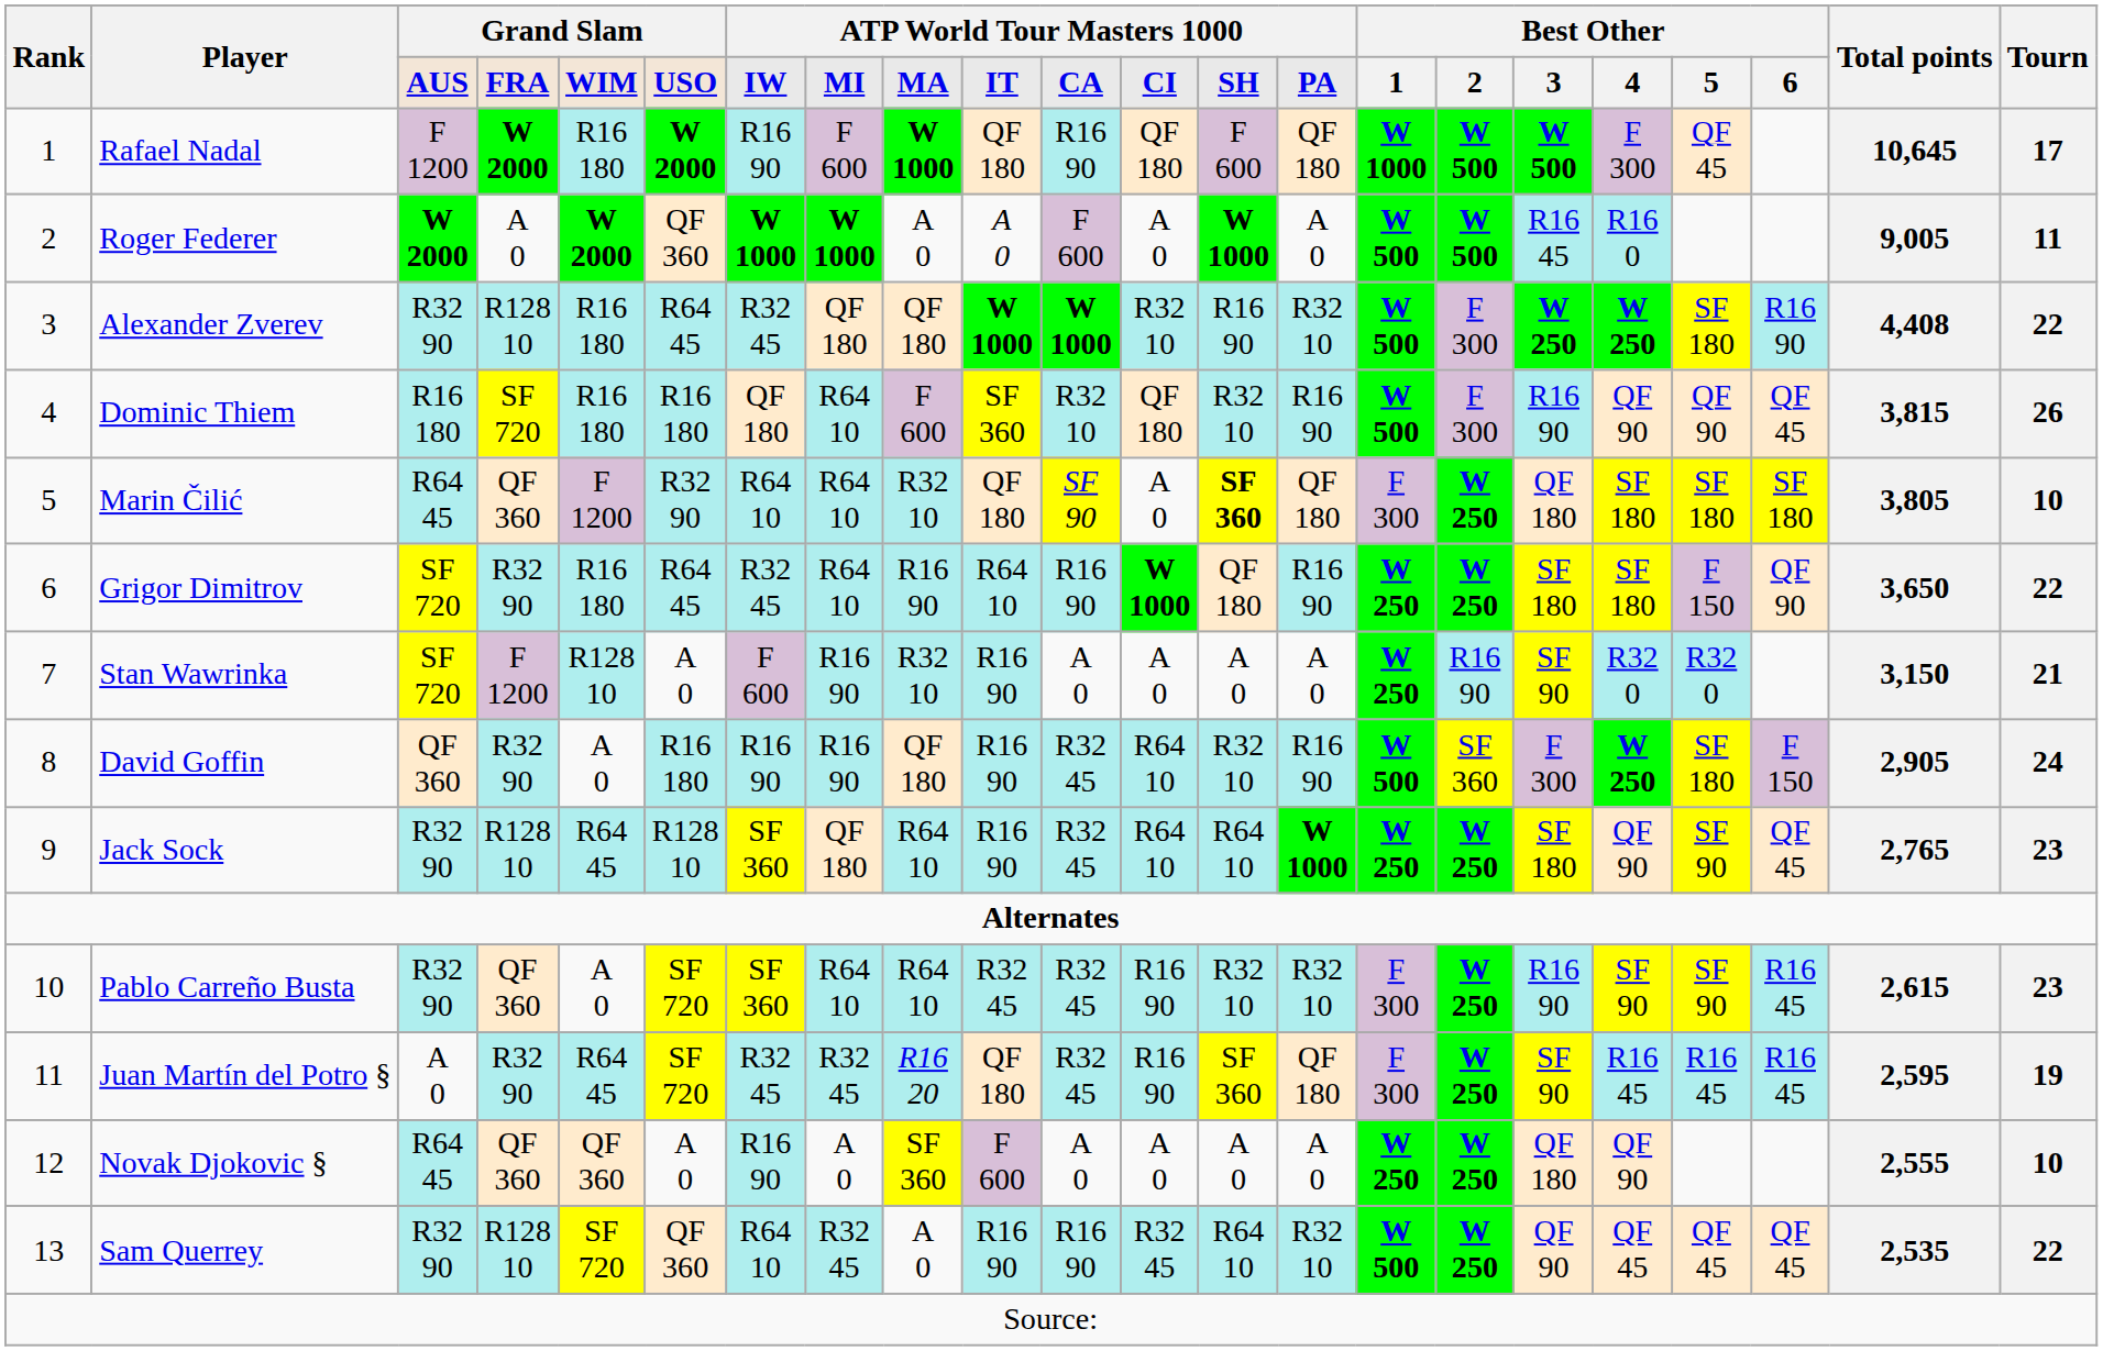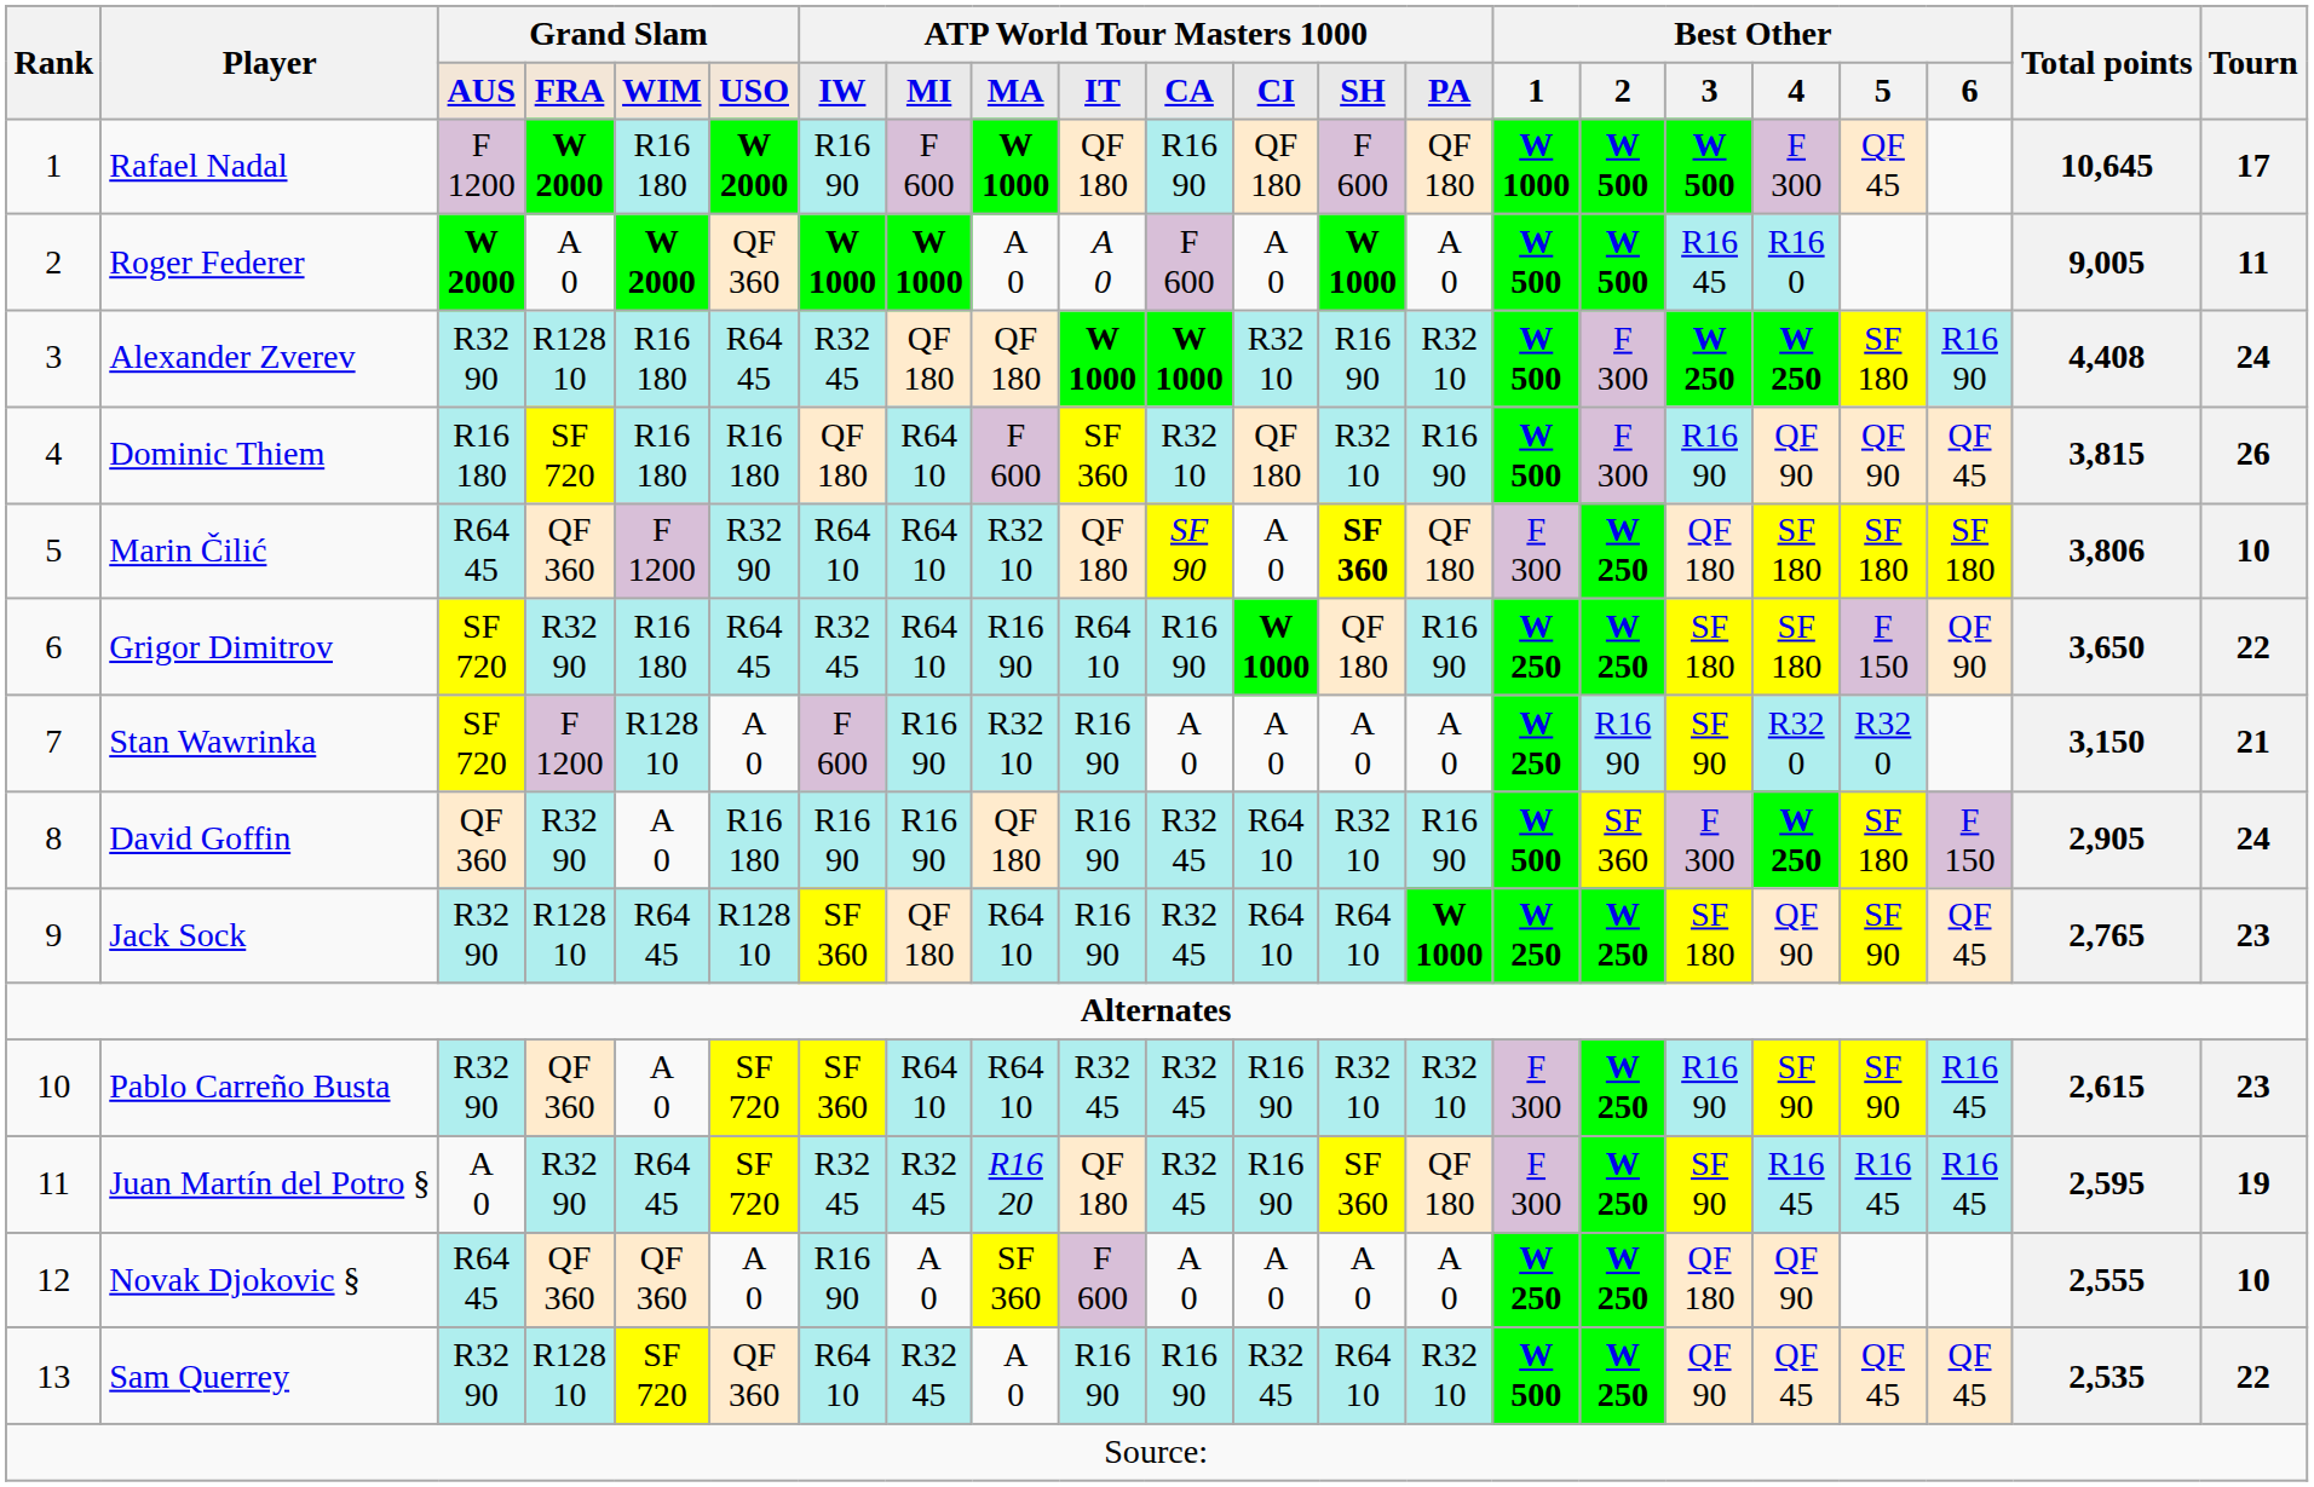Alexander Zverev | Tourn: 22 -> 24
Marin Čilić | Total points: 3,805 -> 3,806
